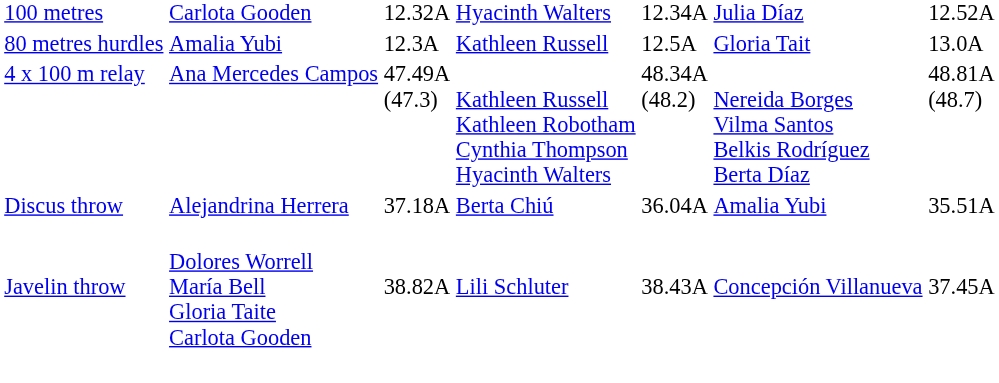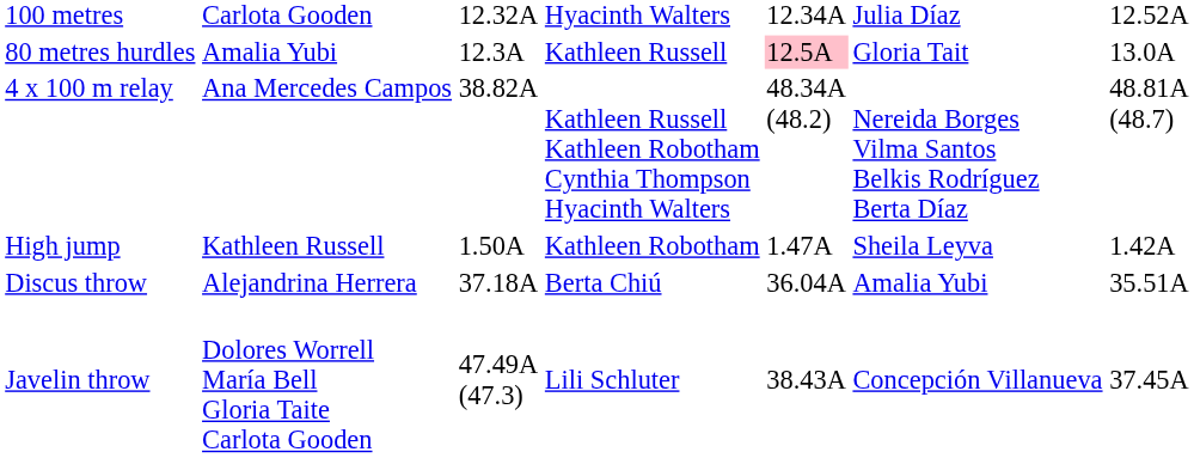80 metres hurdles | column 5: no background -> pink background
4 x 100 m relay | column 3: 47.49A (47.3) -> 38.82A
+ row: High jump | Kathleen Russell | 1.50A | Kathleen Robotham | 1.47A | Sheila Leyva | 1.42A
Javelin throw | column 3: 38.82A -> 47.49A (47.3)
